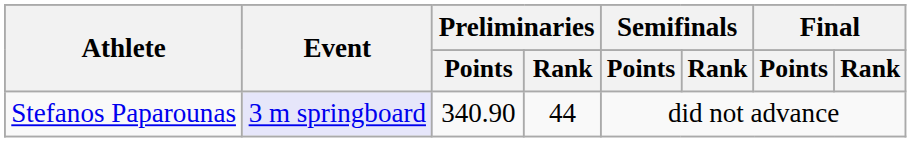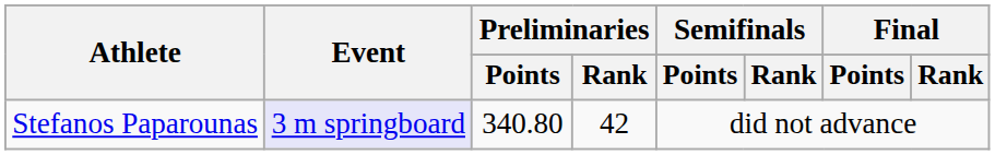Stefanos Paparounas | Preliminaries / Points: 340.90 -> 340.80
Stefanos Paparounas | Preliminaries / Rank: 44 -> 42
